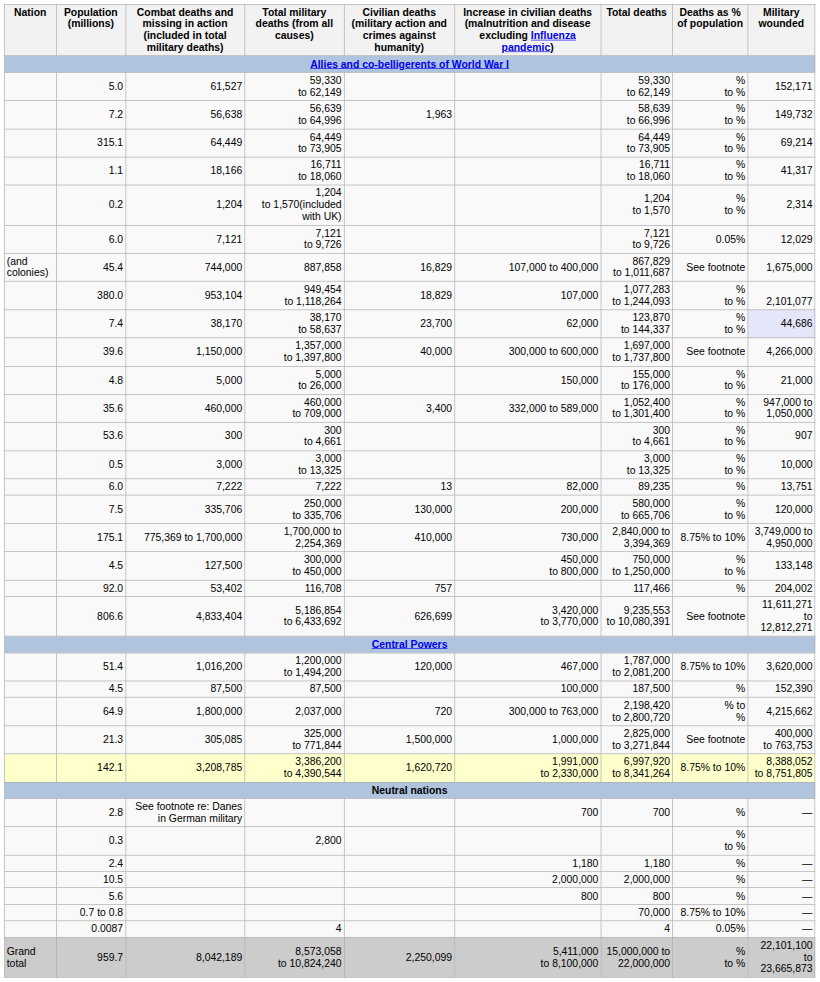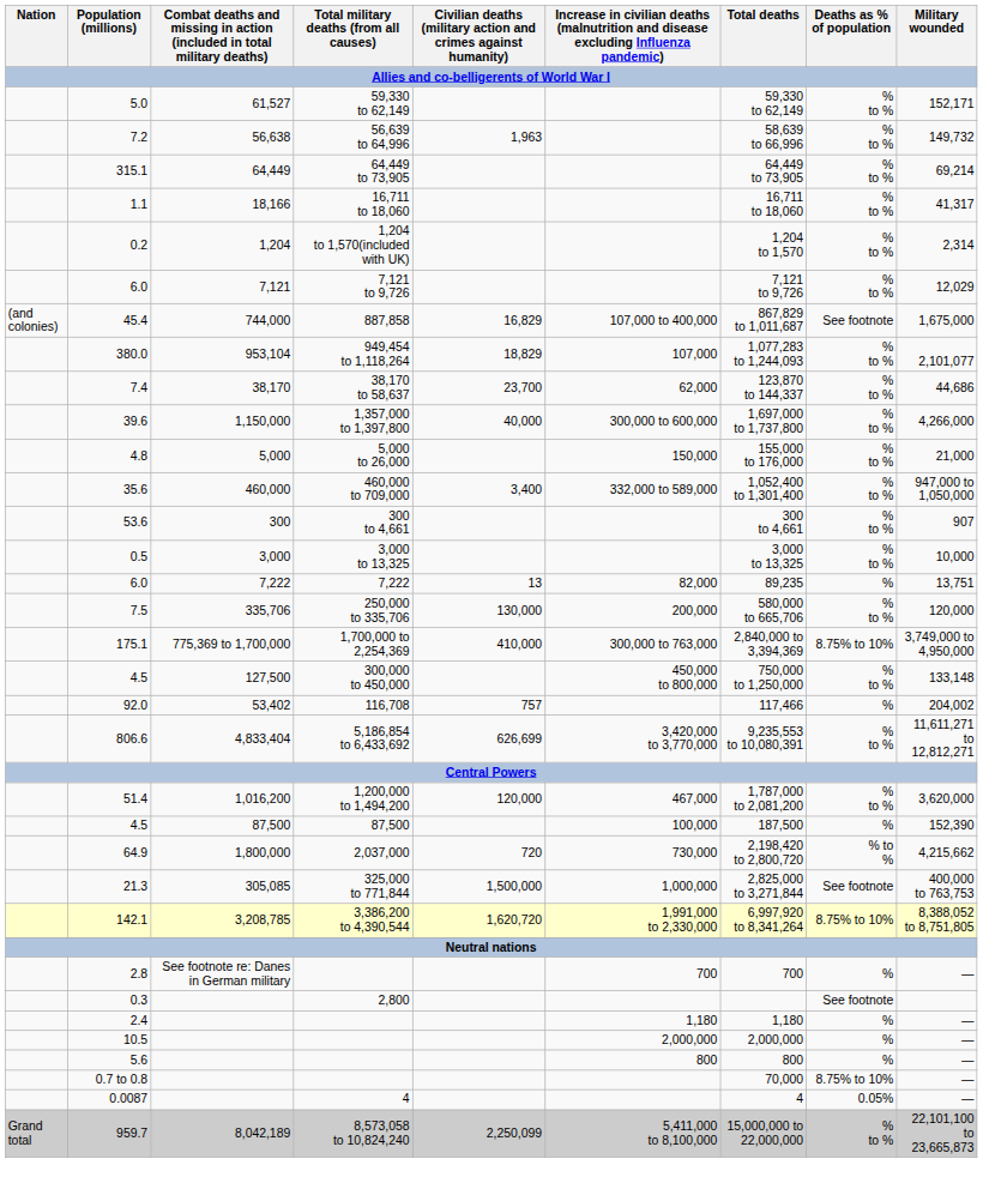6.0 / 7,121 to 9,726 | Deaths as % of population: 0.05% -> % to %
7.4 | Military wounded: lavender background -> no background
39.6 | Deaths as % of population: See footnote -> % to %
175.1 | column 6: 730,000 -> 300,000 to 763,000
806.6 | Deaths as % of population: See footnote -> % to %
51.4 | Deaths as % of population: 8.75% to 10% -> % to %
64.9 | column 6: 300,000 to 763,000 -> 730,000
0.3 | Deaths as % of population: % to % -> See footnote
